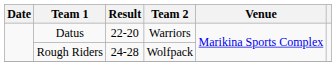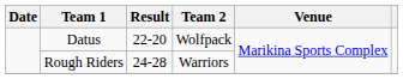Datus | Team 2: Warriors -> Wolfpack
Rough Riders | Team 2: Wolfpack -> Warriors
